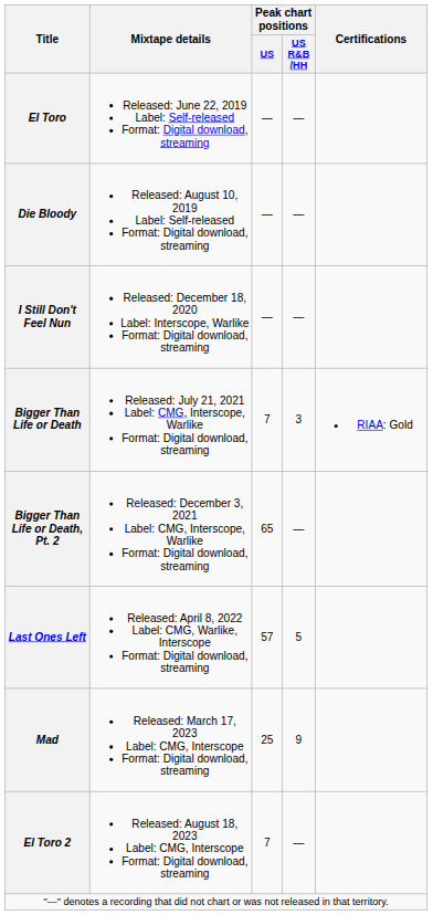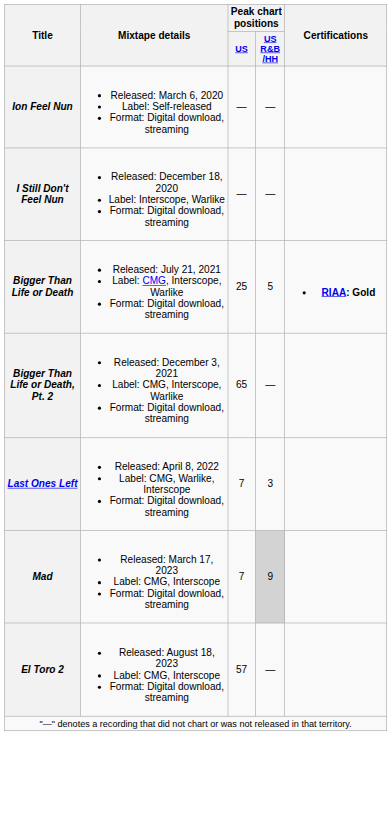- row: El Toro | Released: June 22, 2019 Label: Self-released Format: Digital download, streaming | — | —
- row: Die Bloody | Released: August 10, 2019 Label: Self-released Format: Digital download, streaming | — | —
+ row: Ion Feel Nun | Released: March 6, 2020 Label: Self-released Format: Digital download, streaming | — | —
Bigger Than Life or Death | Peak chart positions / US: 7 -> 25
Bigger Than Life or Death | Peak chart positions / US R&B /HH: 3 -> 5
Bigger Than Life or Death | Certifications: normal -> bold
Last Ones Left | Peak chart positions / US: 57 -> 7
Last Ones Left | Peak chart positions / US R&B /HH: 5 -> 3
Mad | Peak chart positions / US: 25 -> 7
Mad | Peak chart positions / US R&B /HH: no background -> lightgrey background
El Toro 2 | Peak chart positions / US: 7 -> 57
